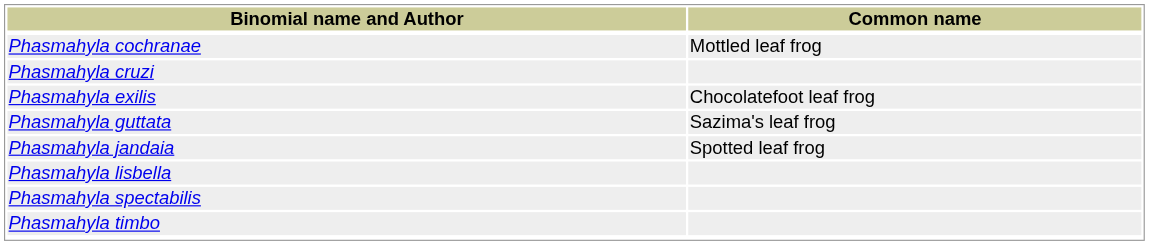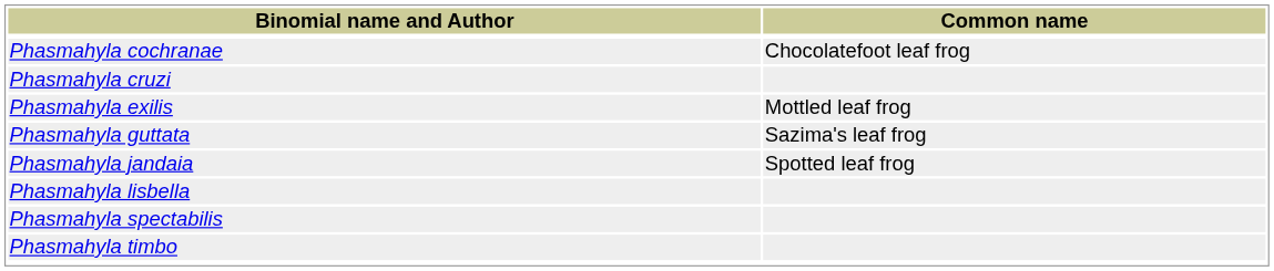Phasmahyla cochranae | Common name: Mottled leaf frog -> Chocolatefoot leaf frog
Phasmahyla exilis | Common name: Chocolatefoot leaf frog -> Mottled leaf frog
